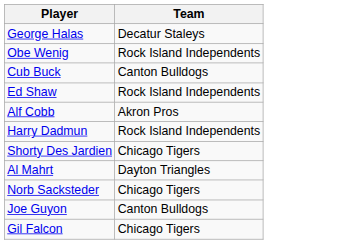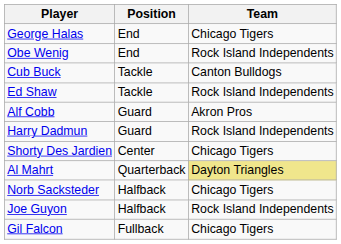+ column: Position | End | End | Tackle | Tackle | Guard | Guard | Center | Quarterback | Halfback | Halfback | Fullback
George Halas | Team: Decatur Staleys -> Chicago Tigers
Al Mahrt | Team: no background -> khaki background
Joe Guyon | Team: Canton Bulldogs -> Rock Island Independents
